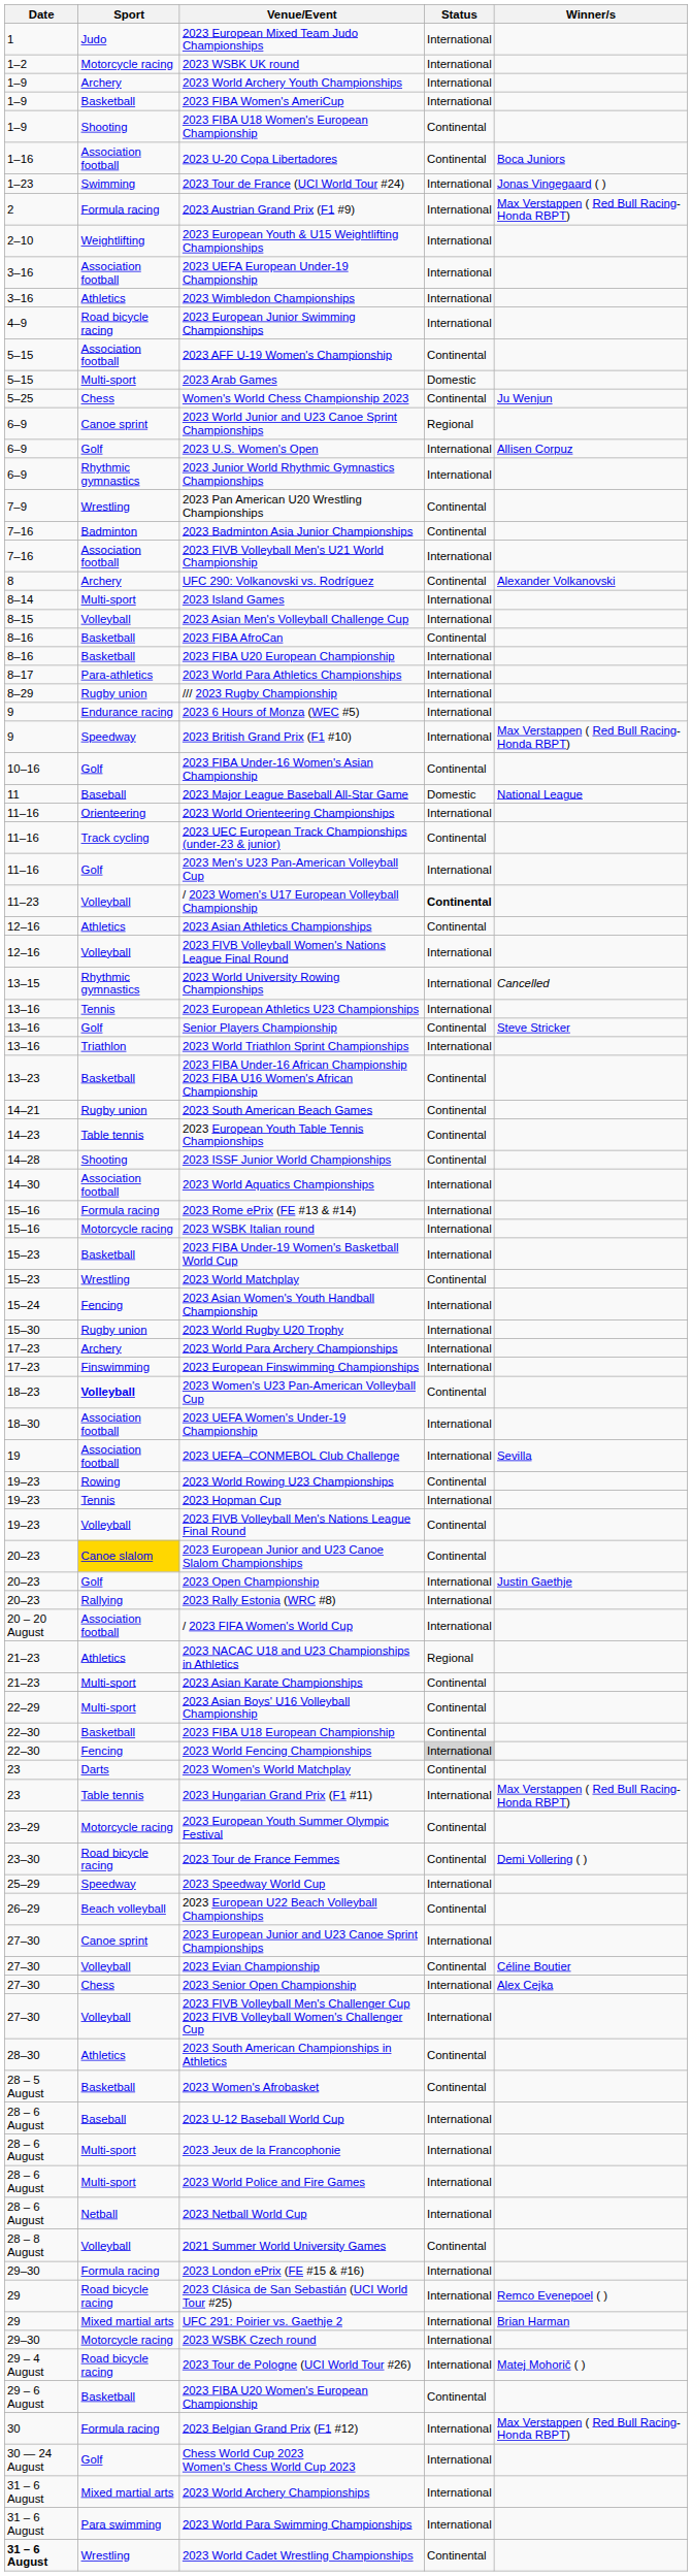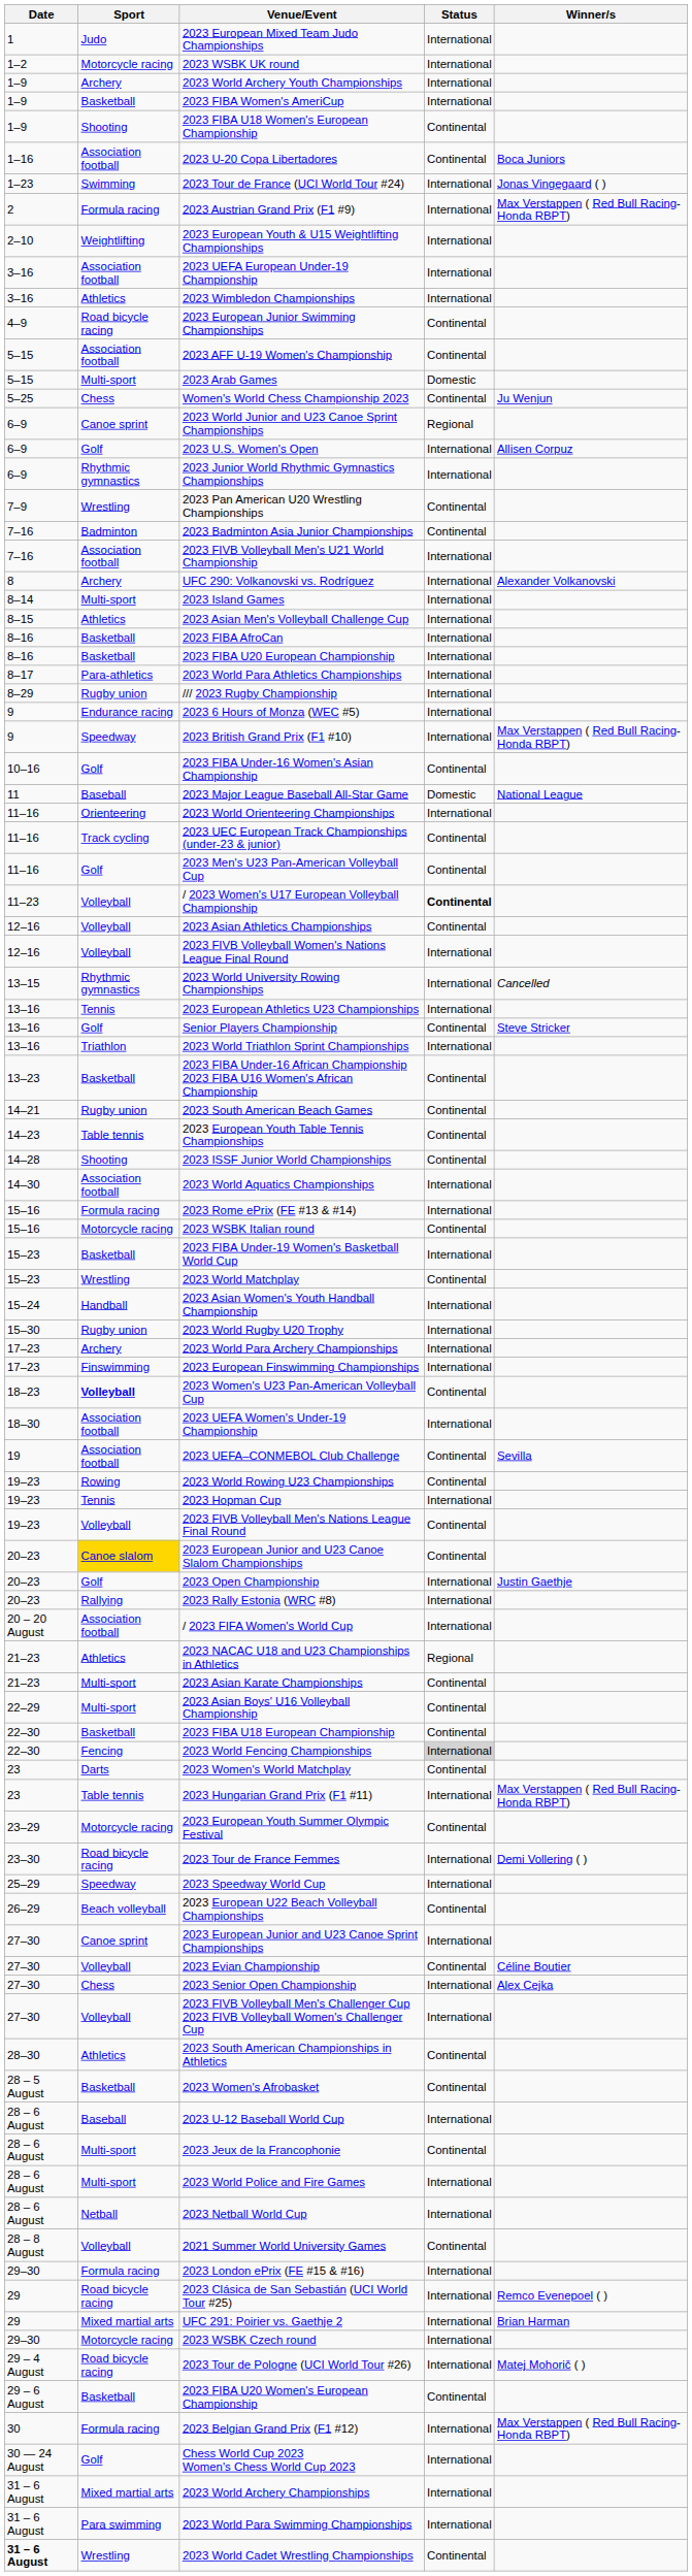2023 European Junior Swimming Championships | Status: International -> Continental
UFC 290: Volkanovski vs. Rodríguez | Status: Continental -> International
2023 Asian Men's Volleyball Challenge Cup | Sport: Volleyball -> Athletics
2023 FIBA AfroCan | Status: Continental -> International
2023 Men's U23 Pan-American Volleyball Cup | Status: International -> Continental
2023 Asian Athletics Championships | Sport: Athletics -> Volleyball
2023 WSBK Italian round | Status: International -> Continental
2023 Asian Women's Youth Handball Championship | Sport: Fencing -> Handball
2023 UEFA–CONMEBOL Club Challenge | Status: International -> Continental
2023 Tour de France Femmes | Status: Continental -> International
2023 Jeux de la Francophonie | Status: International -> Continental
